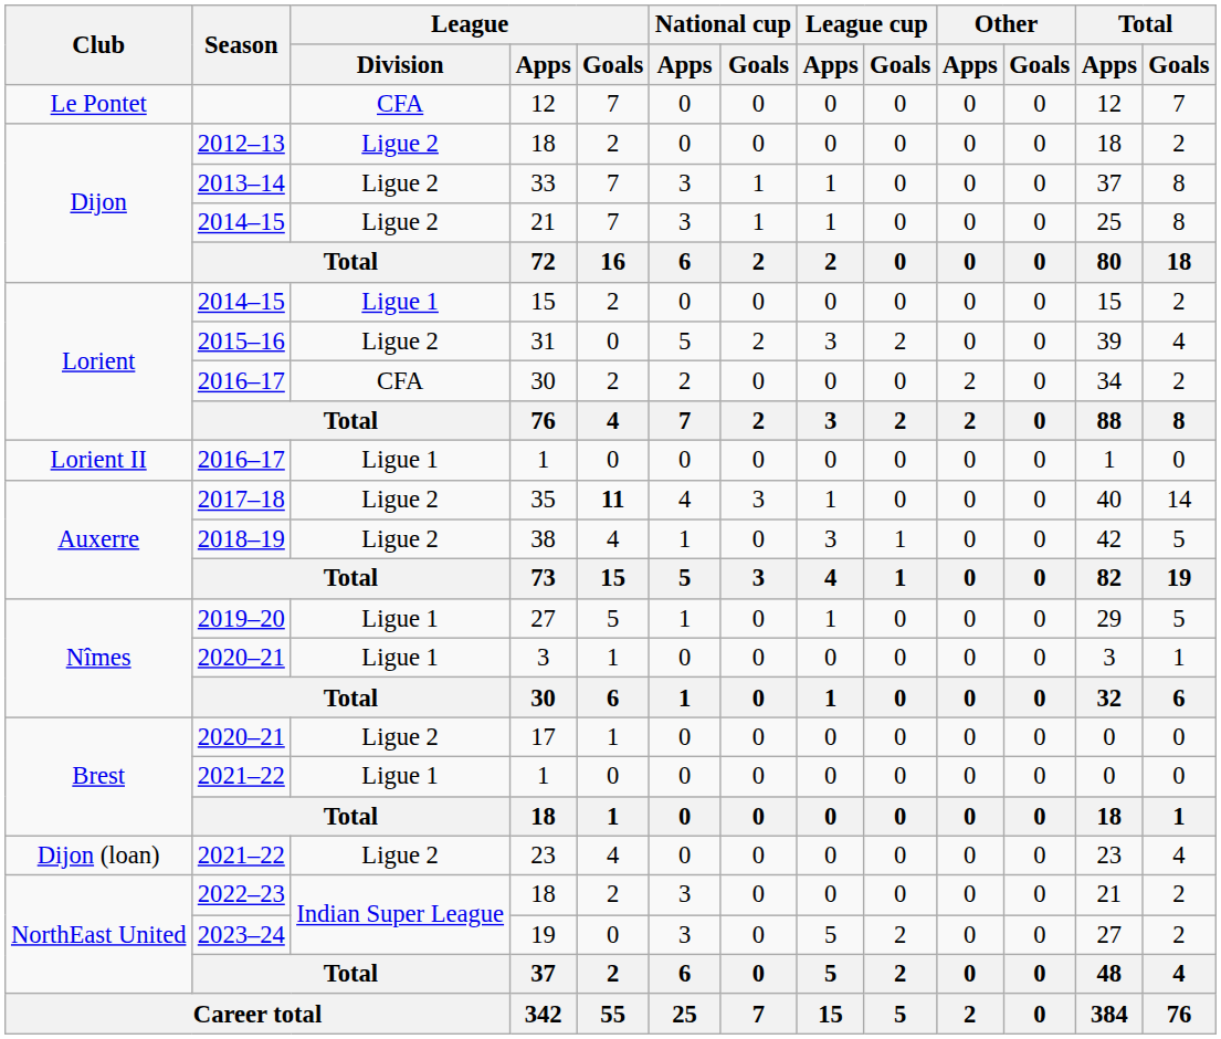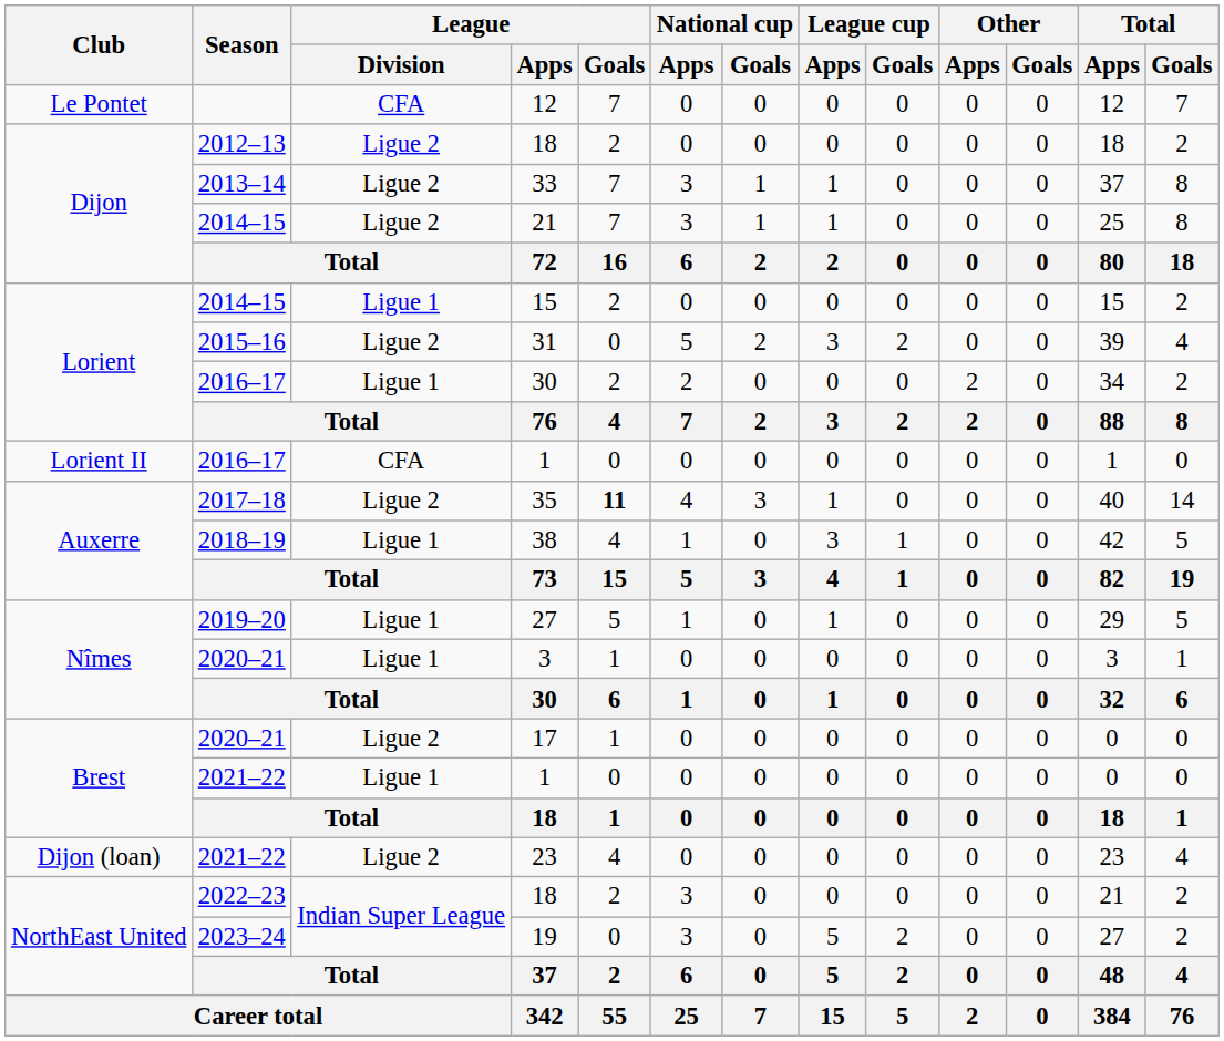2016–17 / 30 | League / Division: CFA -> Ligue 1
2016–17 / 1 | League / Division: Ligue 1 -> CFA
38 | League / Division: Ligue 2 -> Ligue 1
